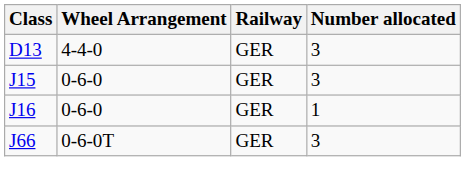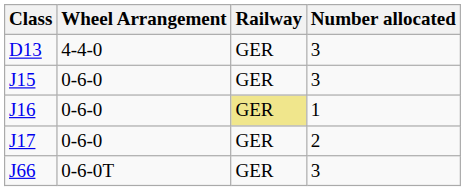J16 | Railway: no background -> khaki background
+ row: J17 | 0-6-0 | GER | 2
